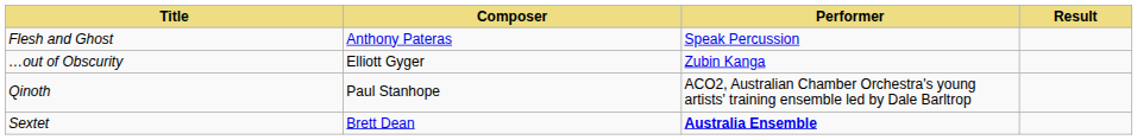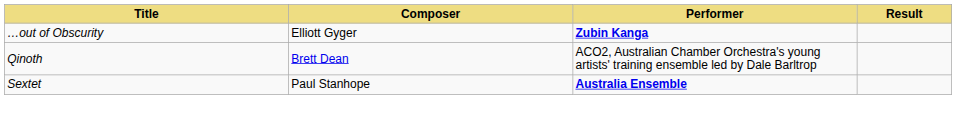- row: Flesh and Ghost | Anthony Pateras | Speak Percussion
…out of Obscurity | Performer: normal -> bold
Qinoth | Composer: Paul Stanhope -> Brett Dean
Sextet | Composer: Brett Dean -> Paul Stanhope
